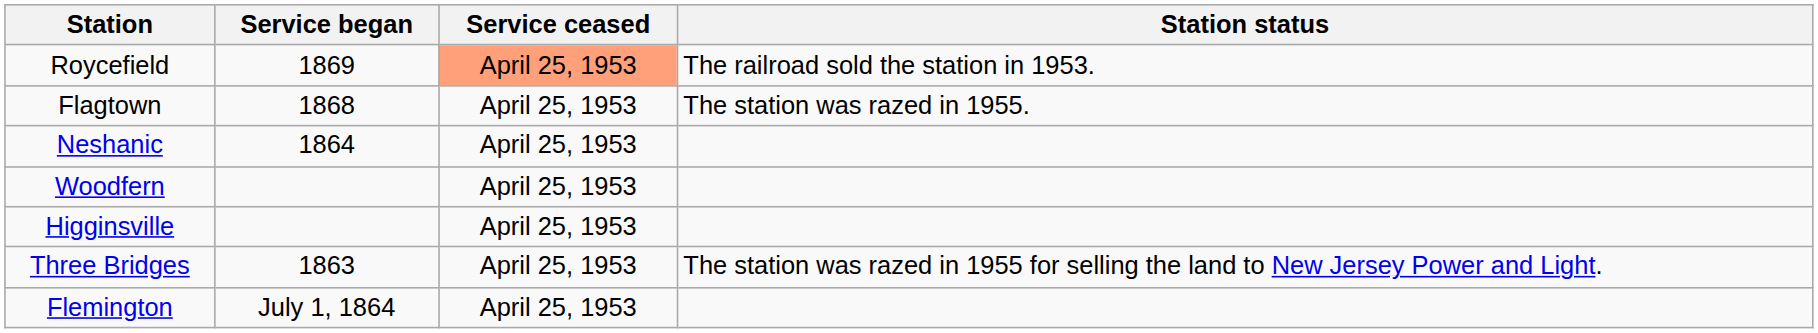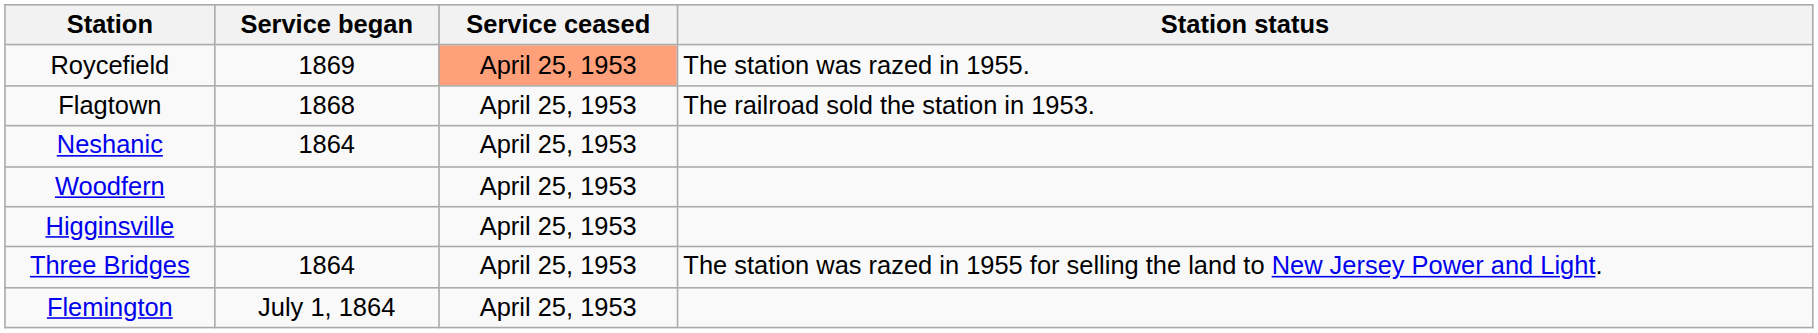Roycefield | Station status: The railroad sold the station in 1953. -> The station was razed in 1955.
Flagtown | Station status: The station was razed in 1955. -> The railroad sold the station in 1953.
Three Bridges | Service began: 1863 -> 1864
